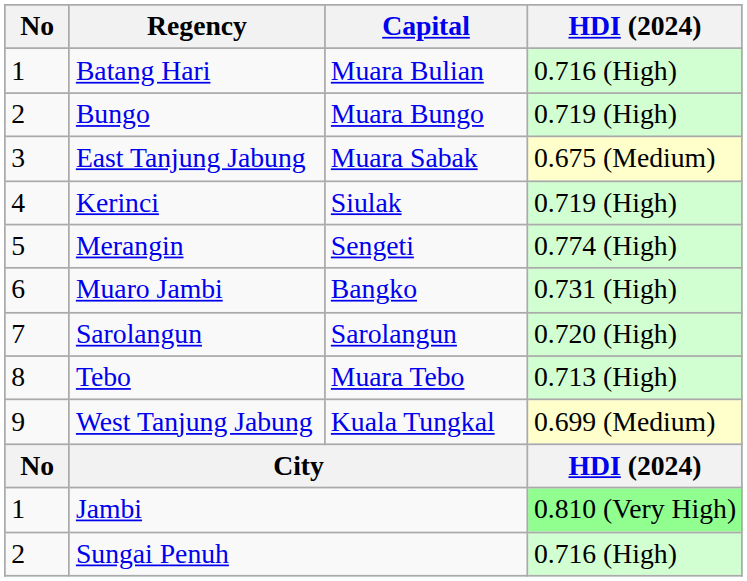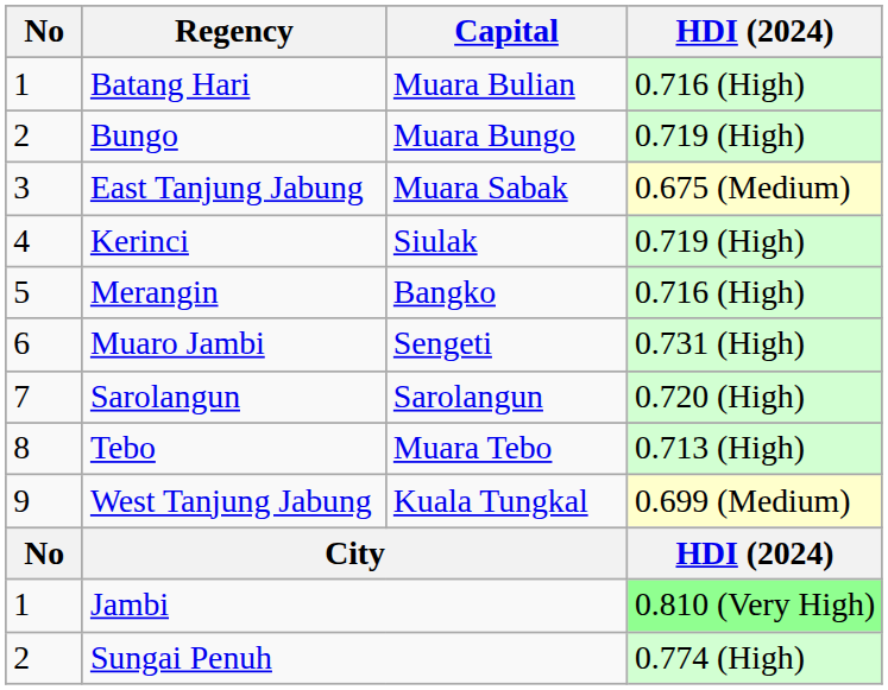Merangin | Capital: Sengeti -> Bangko
Merangin | HDI (2024): 0.774 (High) -> 0.716 (High)
Muaro Jambi | Capital: Bangko -> Sengeti
Sungai Penuh | HDI (2024): 0.716 (High) -> 0.774 (High)
